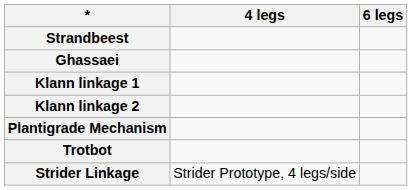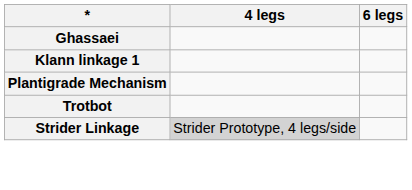- row: Strandbeest
- row: Klann linkage 2
Strider Linkage | 4 legs: no background -> lightgrey background
